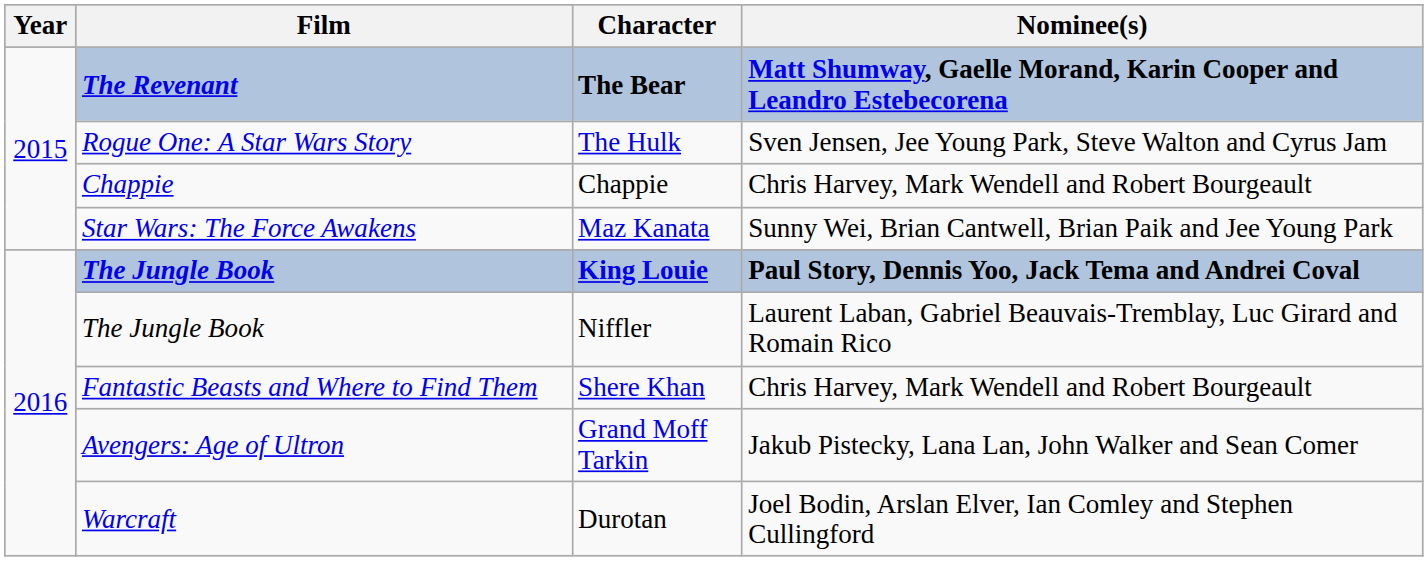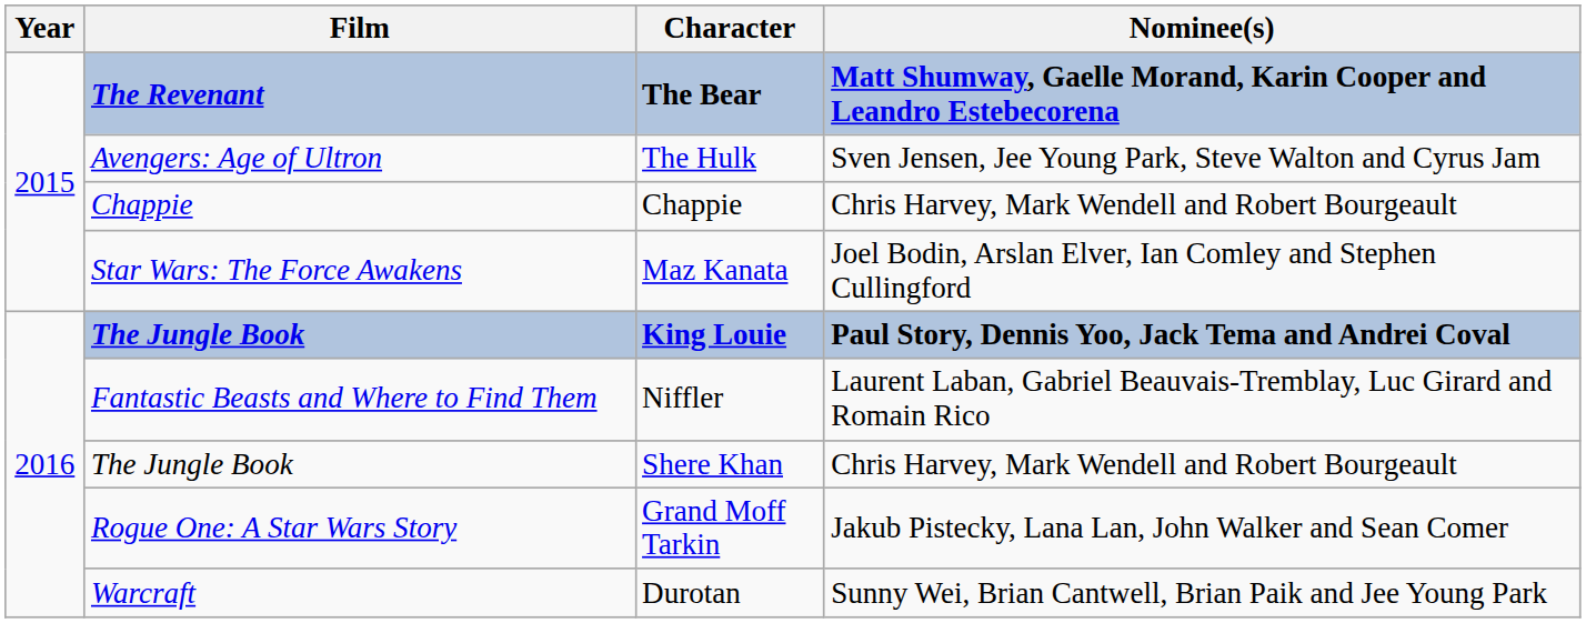The Hulk | Film: Rogue One: A Star Wars Story -> Avengers: Age of Ultron
Maz Kanata | Nominee(s): Sunny Wei, Brian Cantwell, Brian Paik and Jee Young Park -> Joel Bodin, Arslan Elver, Ian Comley and Stephen Cullingford
Niffler | Film: The Jungle Book -> Fantastic Beasts and Where to Find Them
Shere Khan | Film: Fantastic Beasts and Where to Find Them -> The Jungle Book
Grand Moff Tarkin | Film: Avengers: Age of Ultron -> Rogue One: A Star Wars Story
Durotan | Nominee(s): Joel Bodin, Arslan Elver, Ian Comley and Stephen Cullingford -> Sunny Wei, Brian Cantwell, Brian Paik and Jee Young Park
